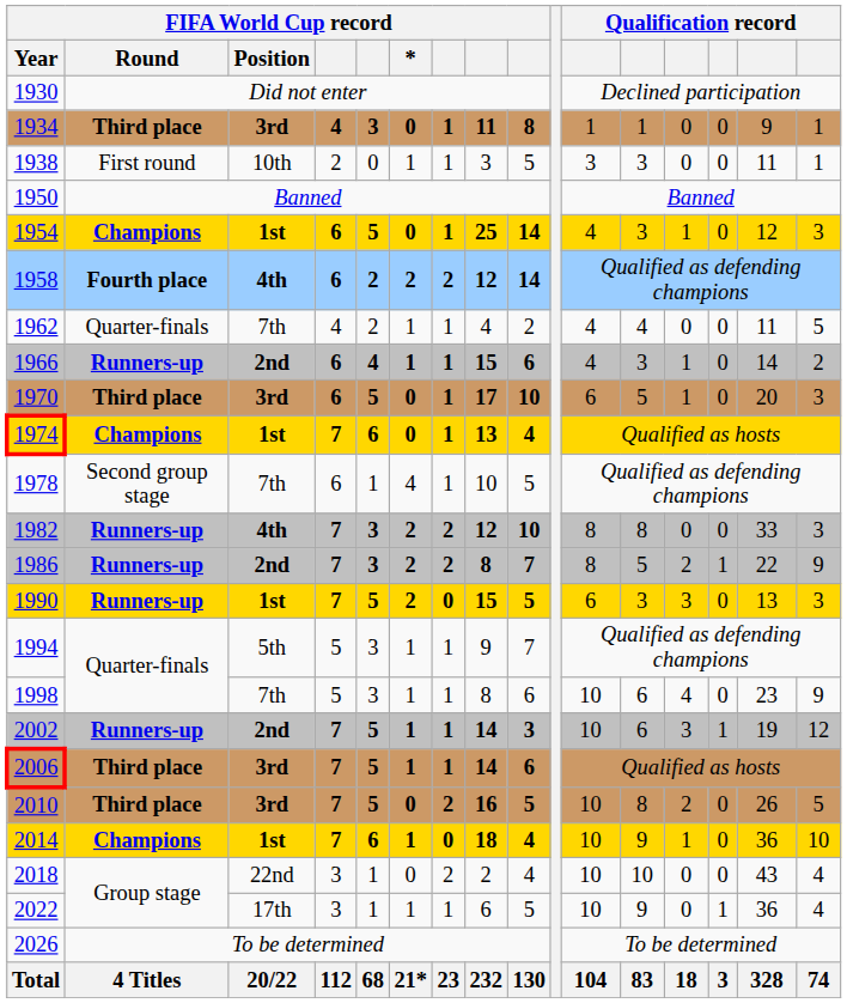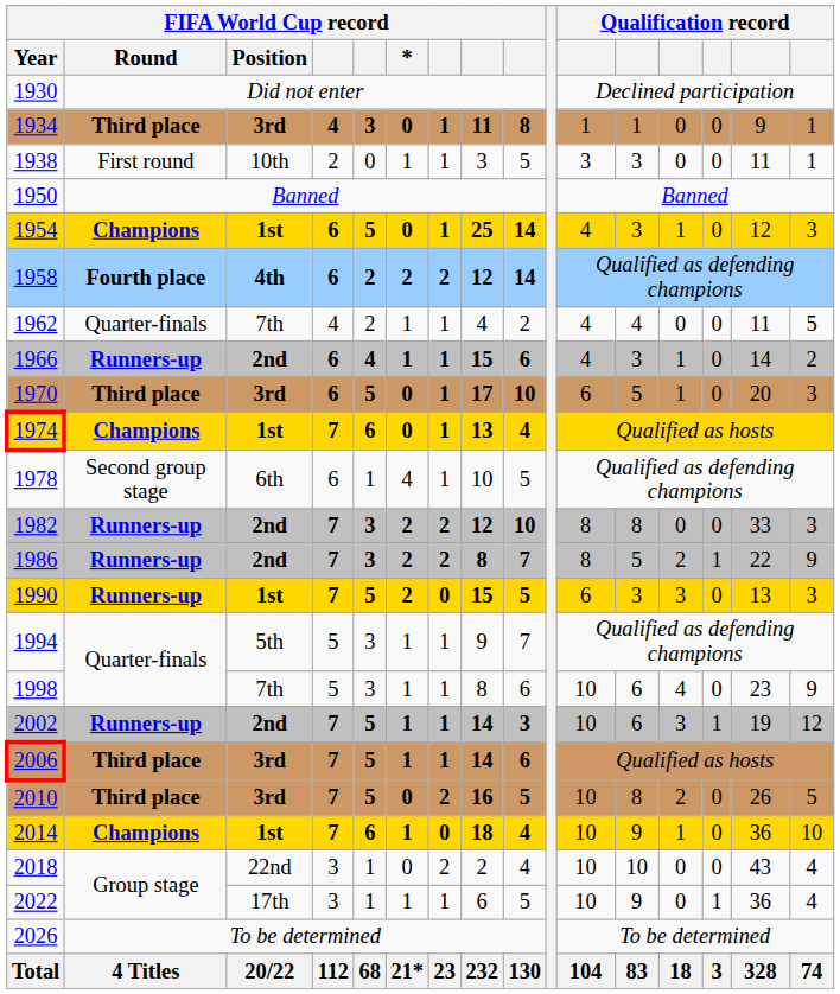1978 | FIFA World Cup record / Position: 7th -> 6th
1982 | FIFA World Cup record / Position: 4th -> 2nd
